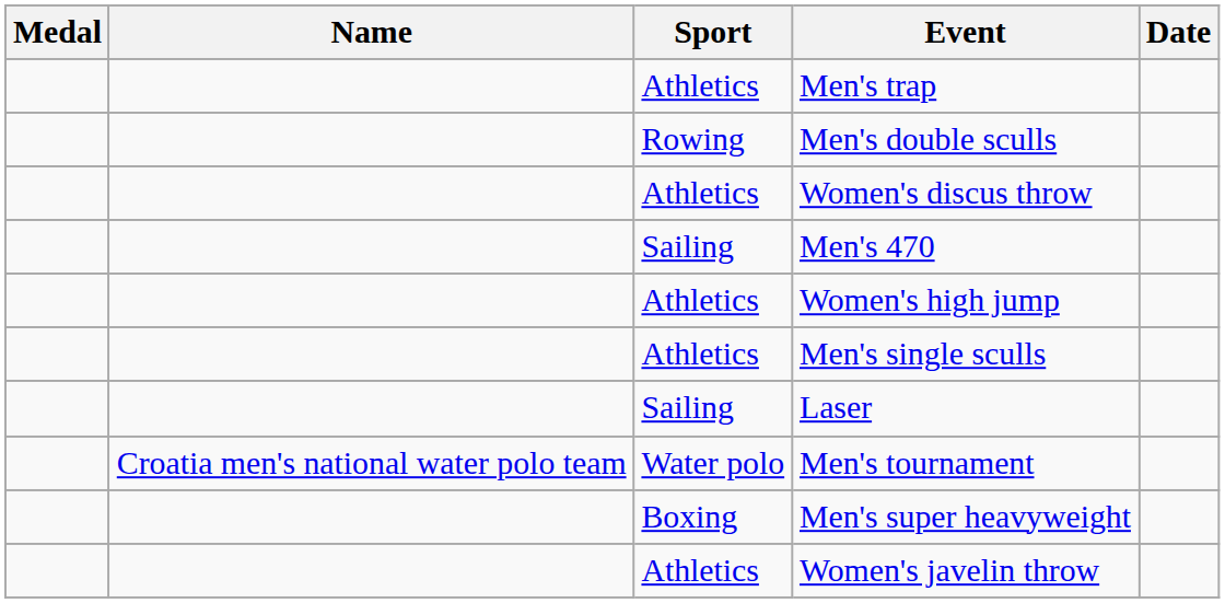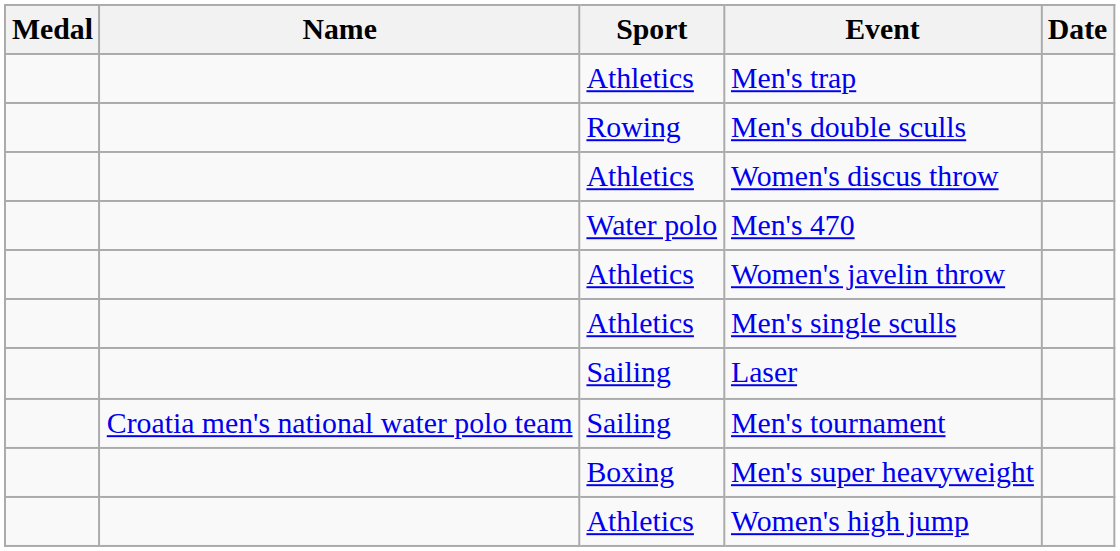Men's 470 | Sport: Sailing -> Water polo
rows swapped: Women's javelin throw <-> Women's high jump
Men's tournament | Sport: Water polo -> Sailing
